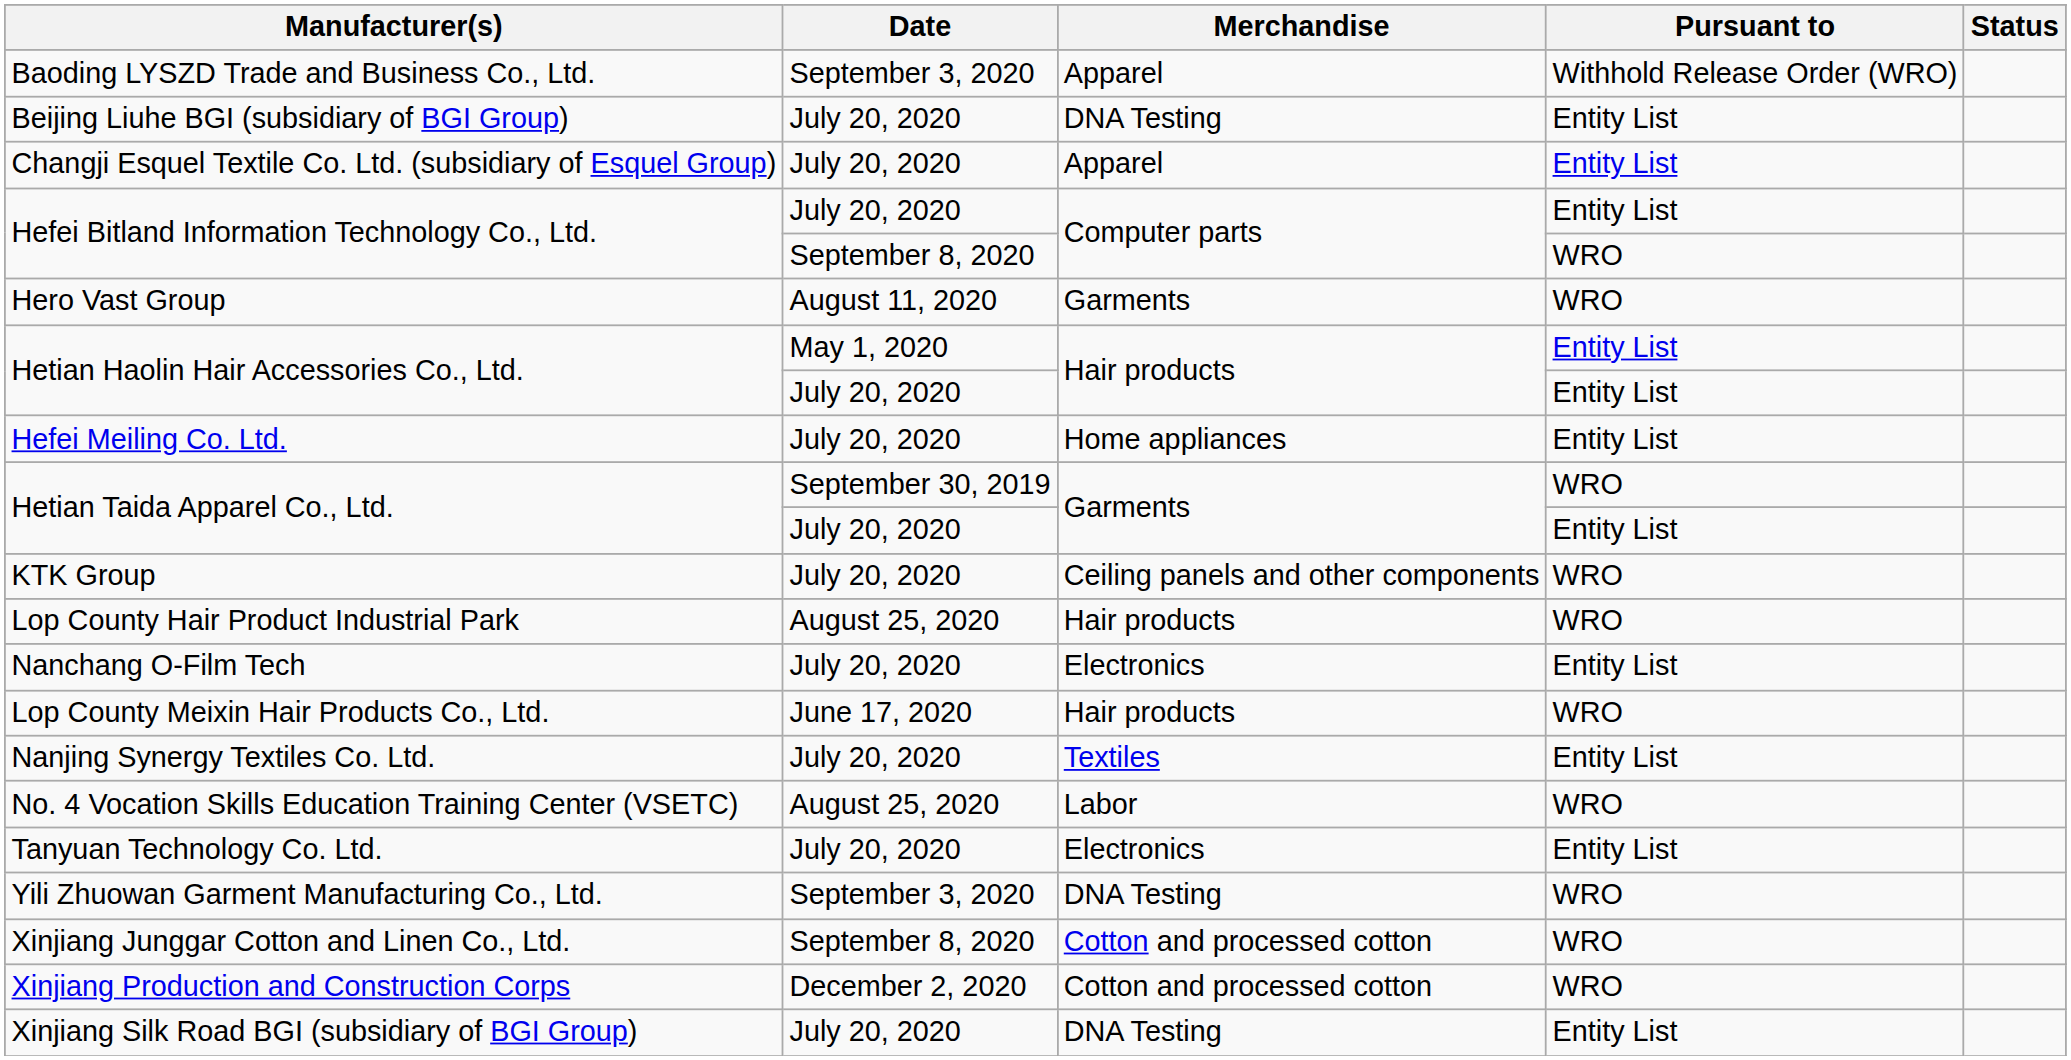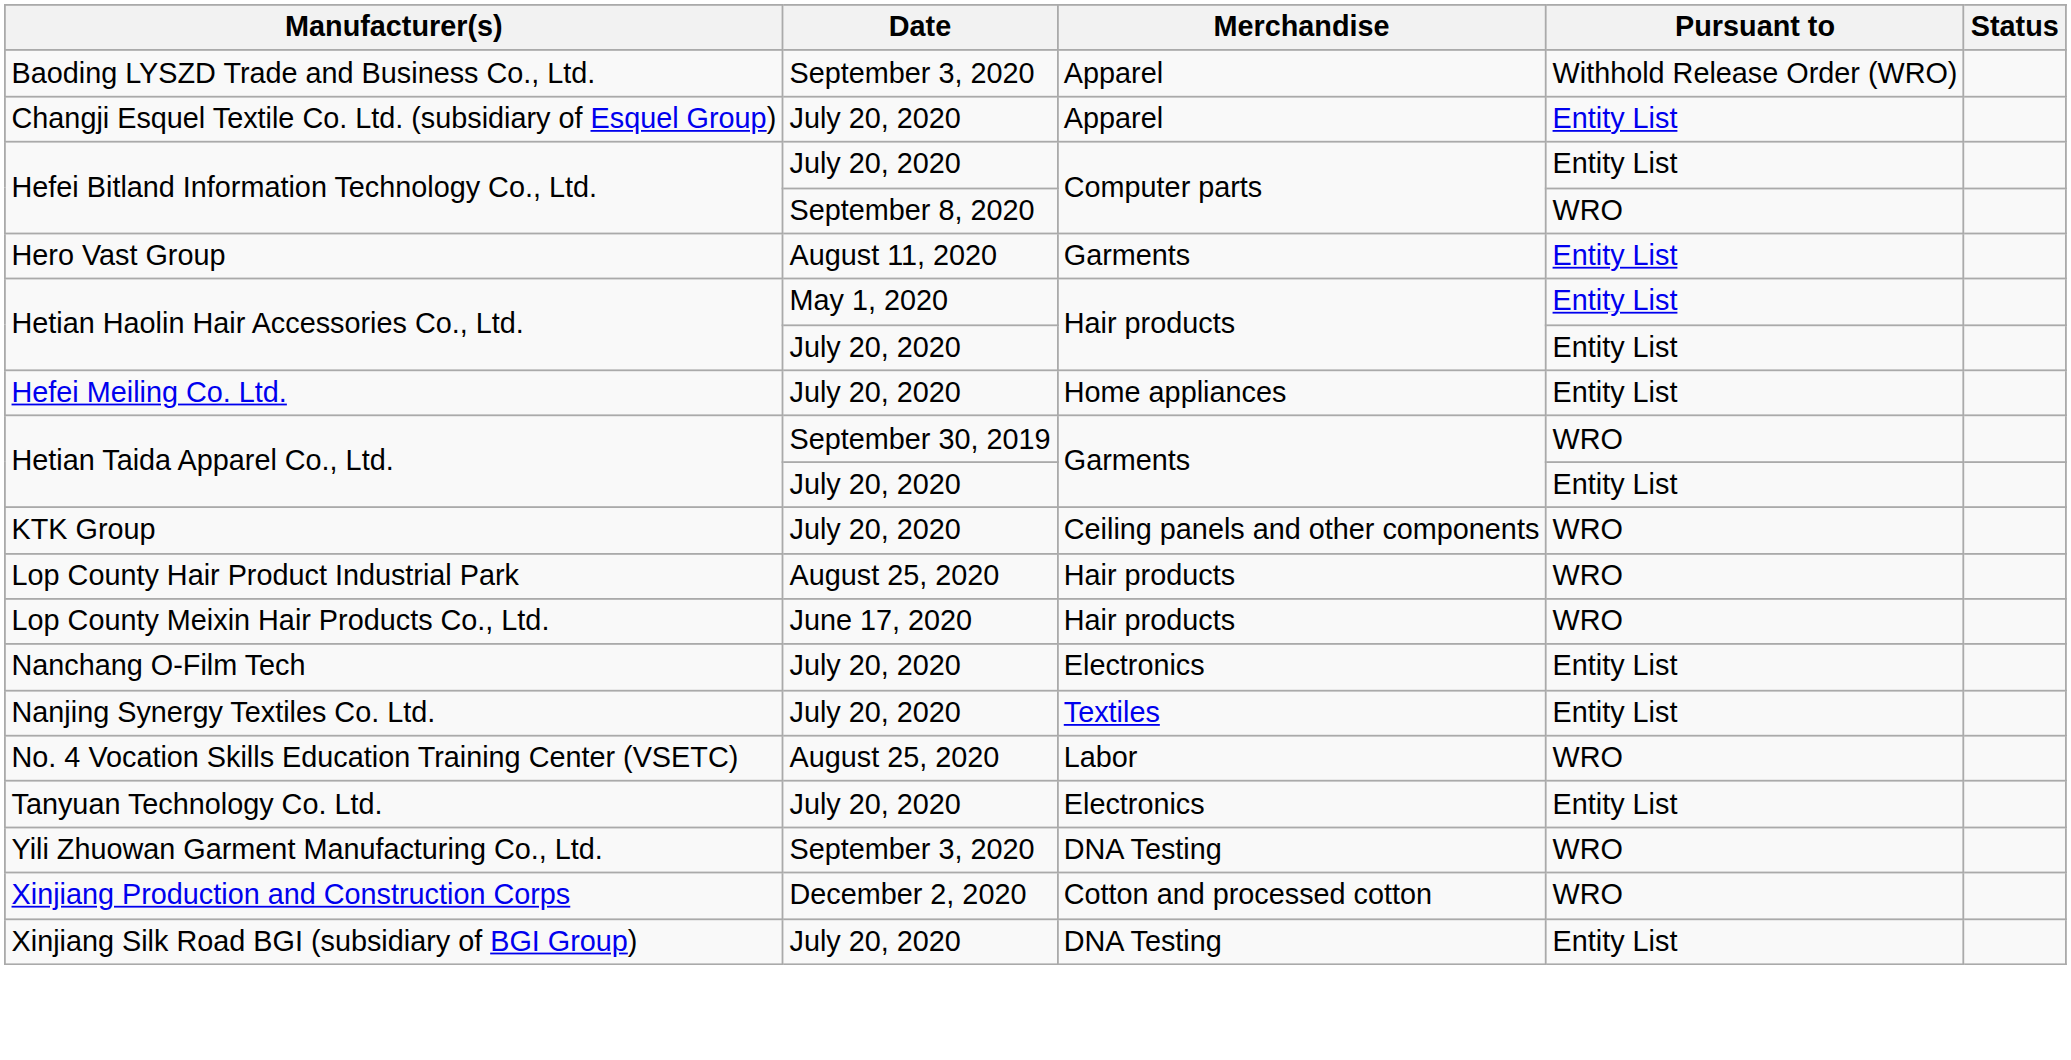- row: Beijing Liuhe BGI (subsidiary of BGI Group) | July 20, 2020 | DNA Testing | Entity List
Hero Vast Group | Pursuant to: WRO -> Entity List
rows swapped: Lop County Meixin Hair Products Co., Ltd. <-> Nanchang O-Film Tech
- row: Xinjiang Junggar Cotton and Linen Co., Ltd. | September 8, 2020 | Cotton and processed cotton | WRO
